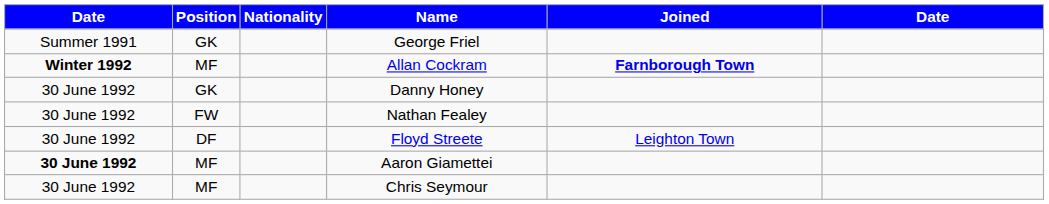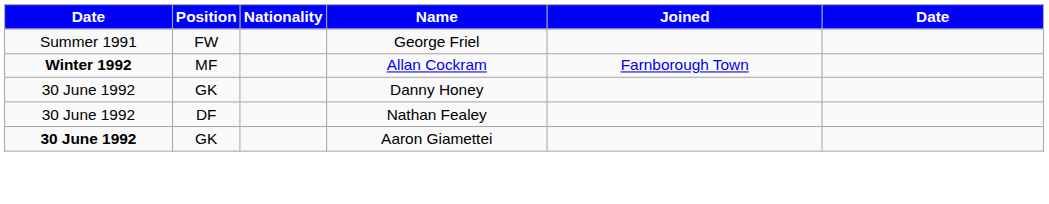George Friel | Position: GK -> FW
Allan Cockram | Joined: bold -> normal
Nathan Fealey | Position: FW -> DF
- row: 30 June 1992 | DF | Floyd Streete | Leighton Town
Aaron Giamettei | Position: MF -> GK
- row: 30 June 1992 | MF | Chris Seymour
